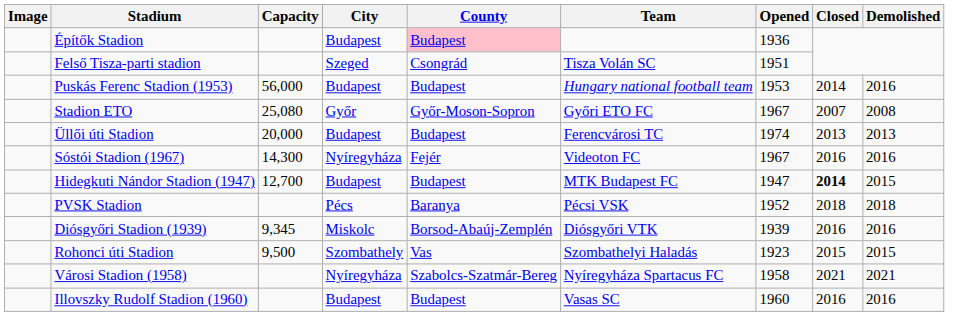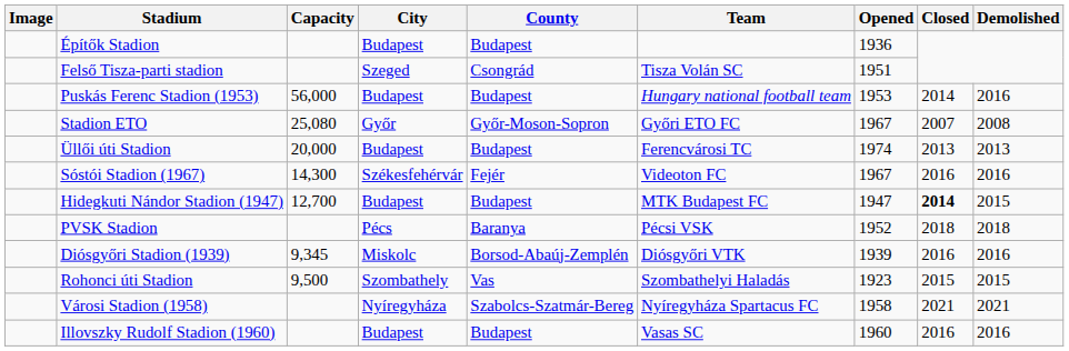Építők Stadion | County: pink background -> no background
Sóstói Stadion (1967) | City: Nyíregyháza -> Székesfehérvár
